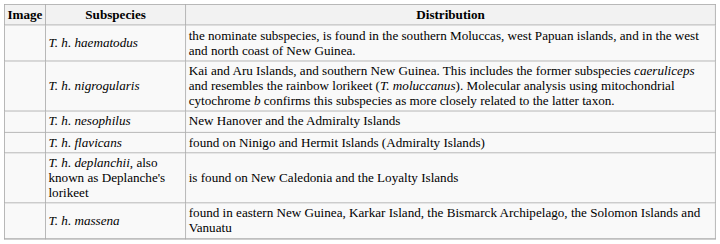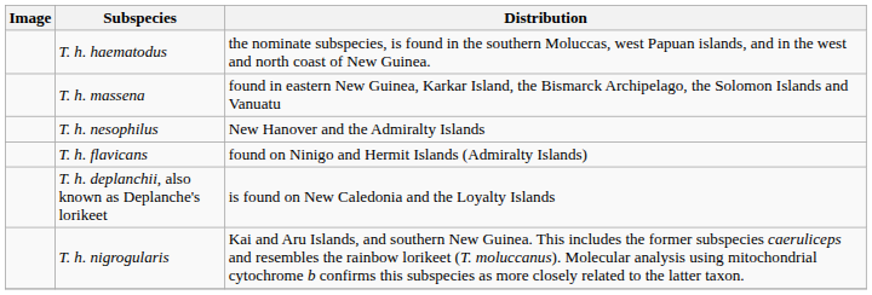rows swapped: T. h. massena <-> T. h. nigrogularis
